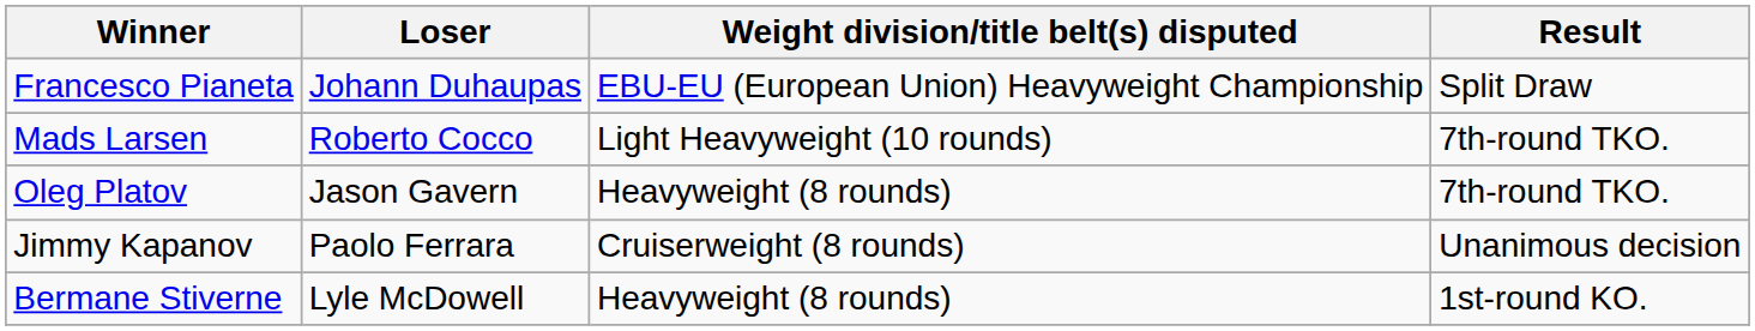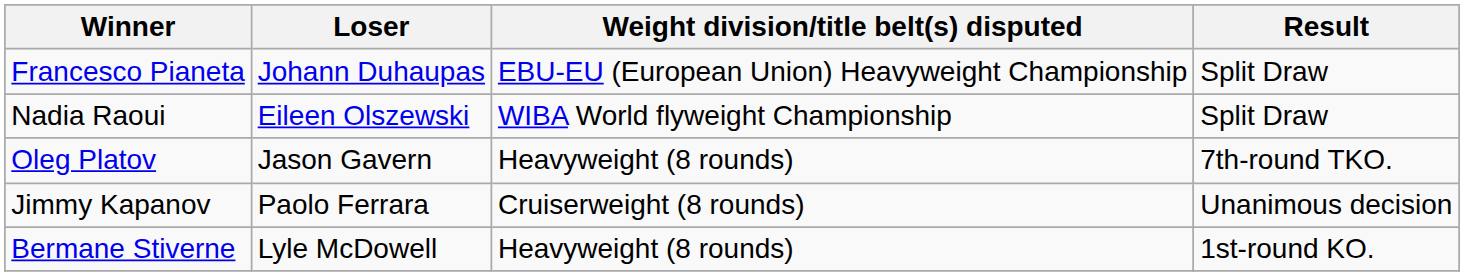+ row: Nadia Raoui | Eileen Olszewski | WIBA World flyweight Championship | Split Draw
- row: Mads Larsen | Roberto Cocco | Light Heavyweight (10 rounds) | 7th-round TKO.
